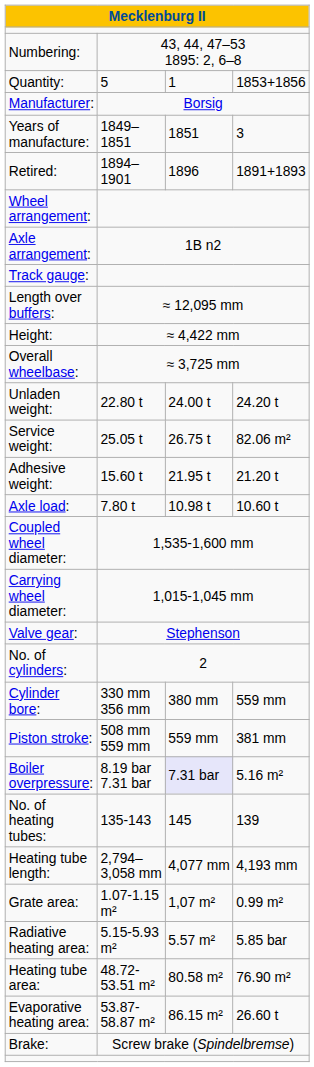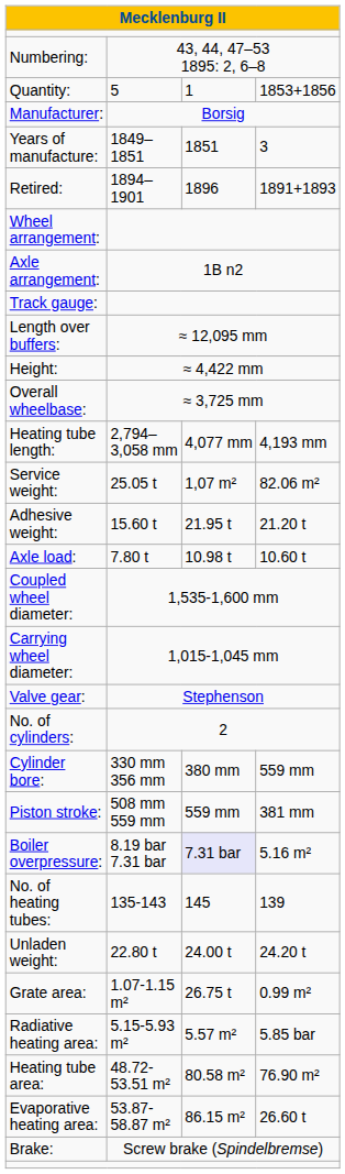rows swapped: Unladen weight: <-> Heating tube length:
Service weight: | column 3: 26.75 t -> 1,07 m²
Grate area: | column 3: 1,07 m² -> 26.75 t
